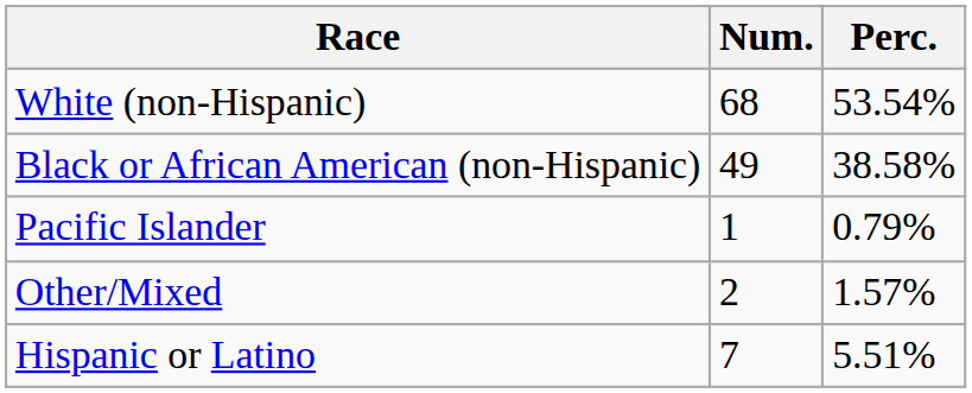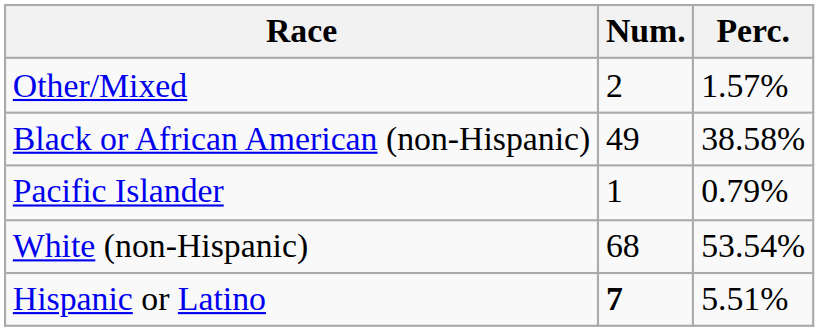rows swapped: White (non-Hispanic) <-> Other/Mixed
Hispanic or Latino | Num.: normal -> bold
